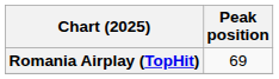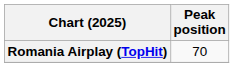Romania Airplay (TopHit) | Peak position: 69 -> 70
